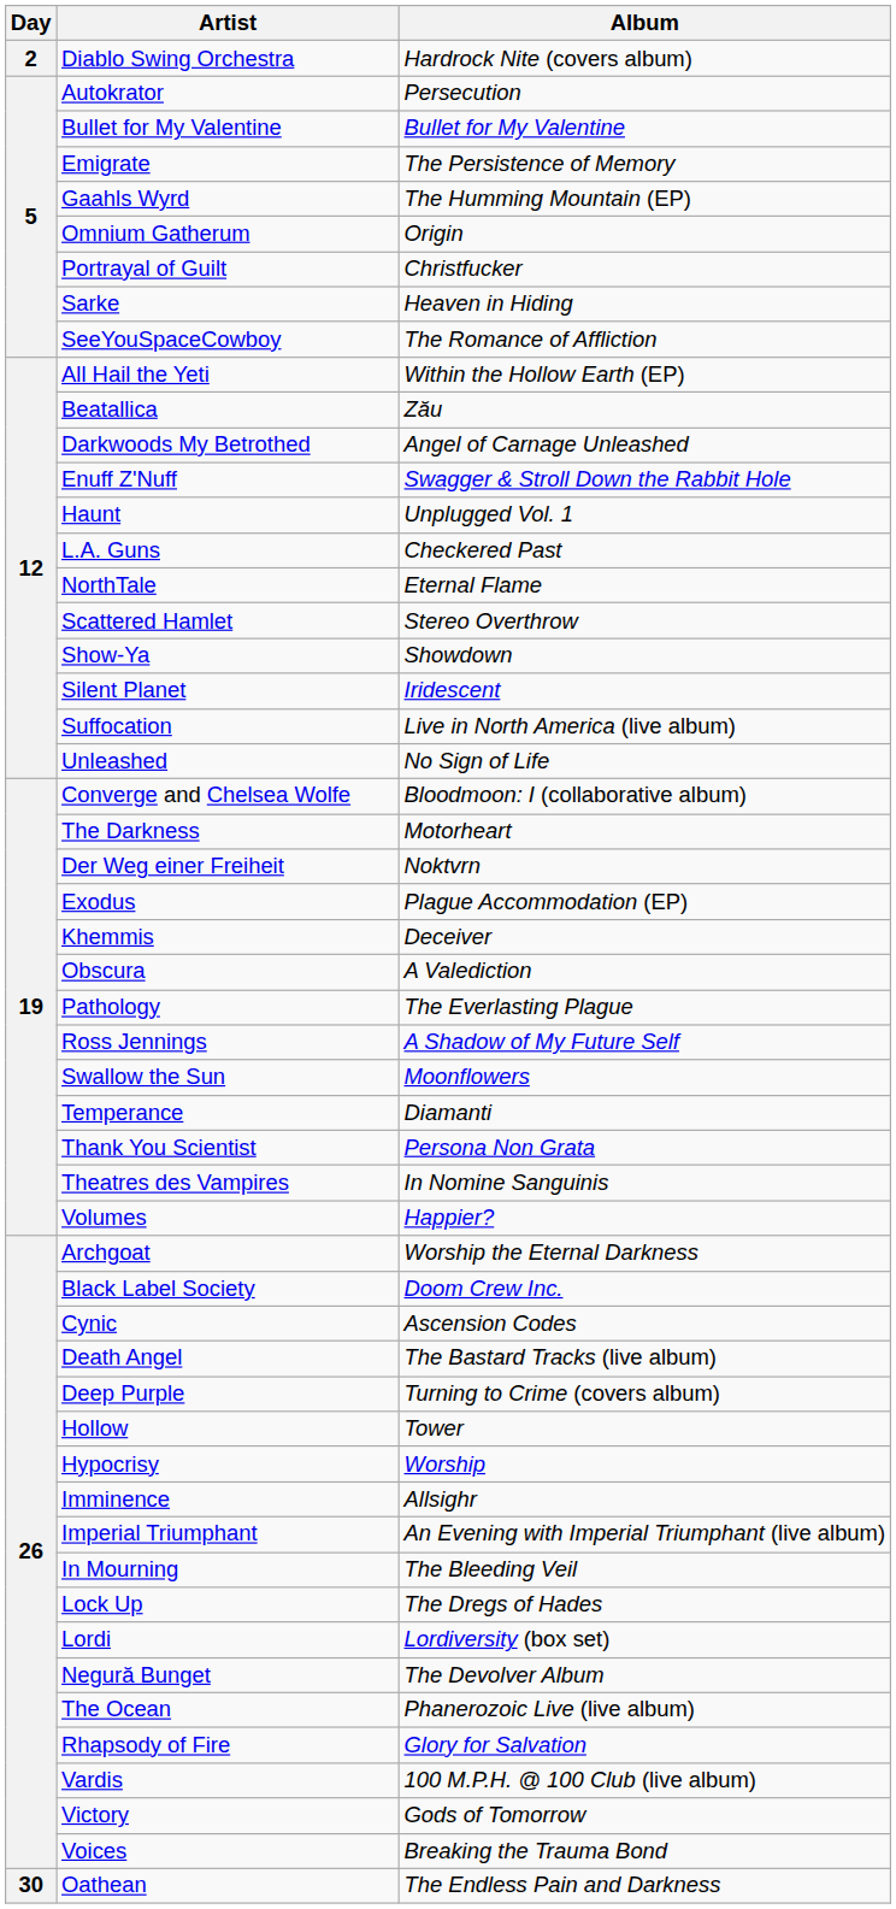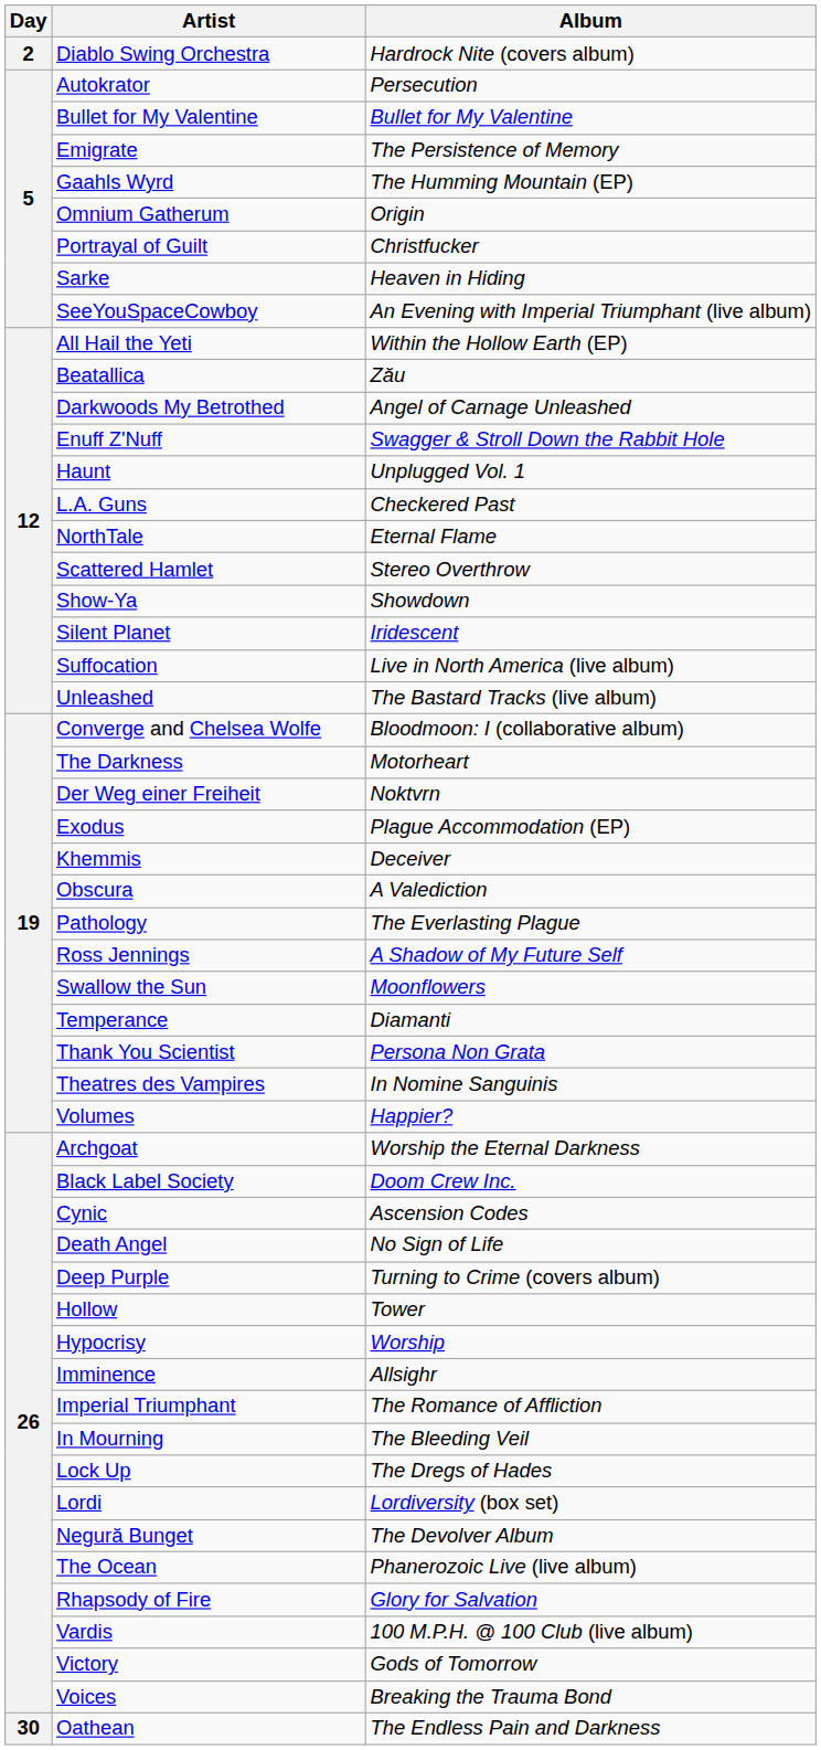SeeYouSpaceCowboy | Album: The Romance of Affliction -> An Evening with Imperial Triumphant (live album)
Unleashed | Album: No Sign of Life -> The Bastard Tracks (live album)
Death Angel | Album: The Bastard Tracks (live album) -> No Sign of Life
Imperial Triumphant | Album: An Evening with Imperial Triumphant (live album) -> The Romance of Affliction
